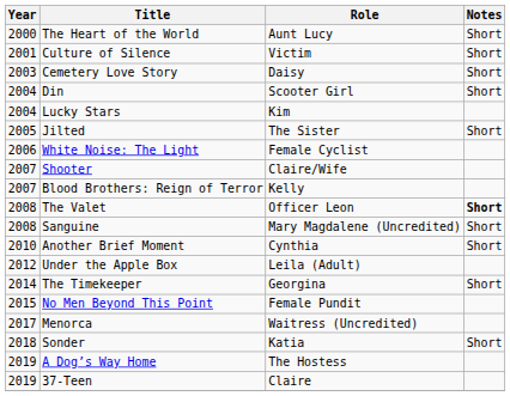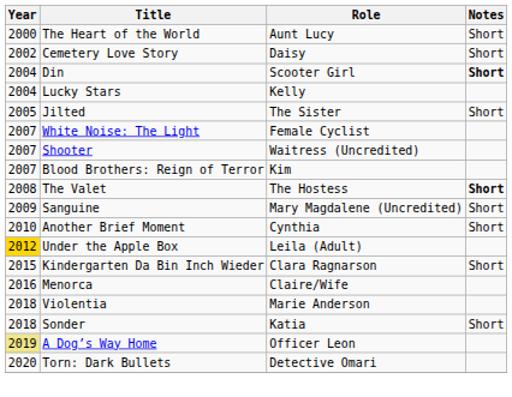- row: 2001 | Culture of Silence | Victim | Short
Cemetery Love Story | Year: 2003 -> 2002
Din | Notes: normal -> bold
Lucky Stars | Role: Kim -> Kelly
White Noise: The Light | Year: 2006 -> 2007
Shooter | Role: Claire/Wife -> Waitress (Uncredited)
Blood Brothers: Reign of Terror | Role: Kelly -> Kim
The Valet | Role: Officer Leon -> The Hostess
Sanguine | Year: 2008 -> 2009
Under the Apple Box | Year: no background -> gold background
- row: 2014 | The Timekeeper | Georgina | Short
- row: 2015 | No Men Beyond This Point | Female Pundit
+ row: 2015 | Kindergarten Da Bin Inch Wieder | Clara Ragnarson | Short
Menorca | Year: 2017 -> 2016
Menorca | Role: Waitress (Uncredited) -> Claire/Wife
+ row: 2018 | Violentia | Marie Anderson
A Dog’s Way Home | Year: no background -> khaki background
A Dog’s Way Home | Role: The Hostess -> Officer Leon
- row: 2019 | 37-Teen | Claire
+ row: 2020 | Torn: Dark Bullets | Detective Omari
